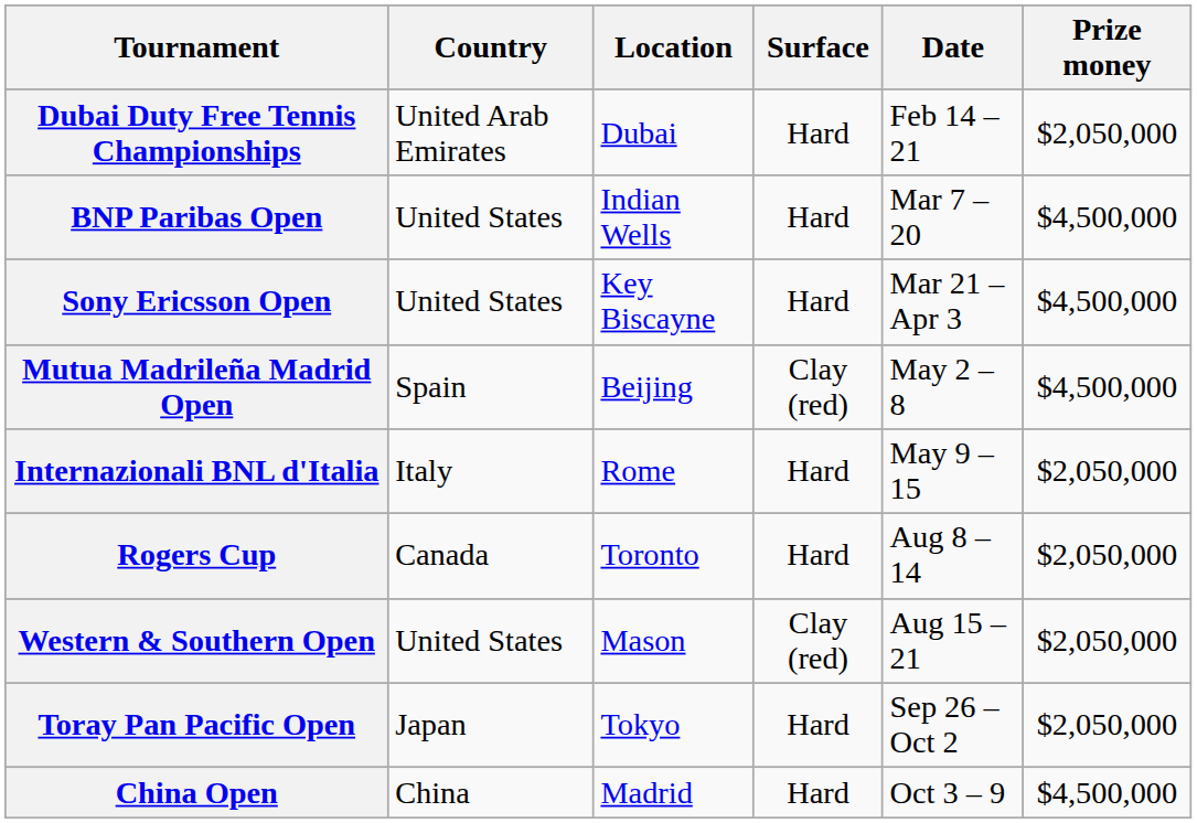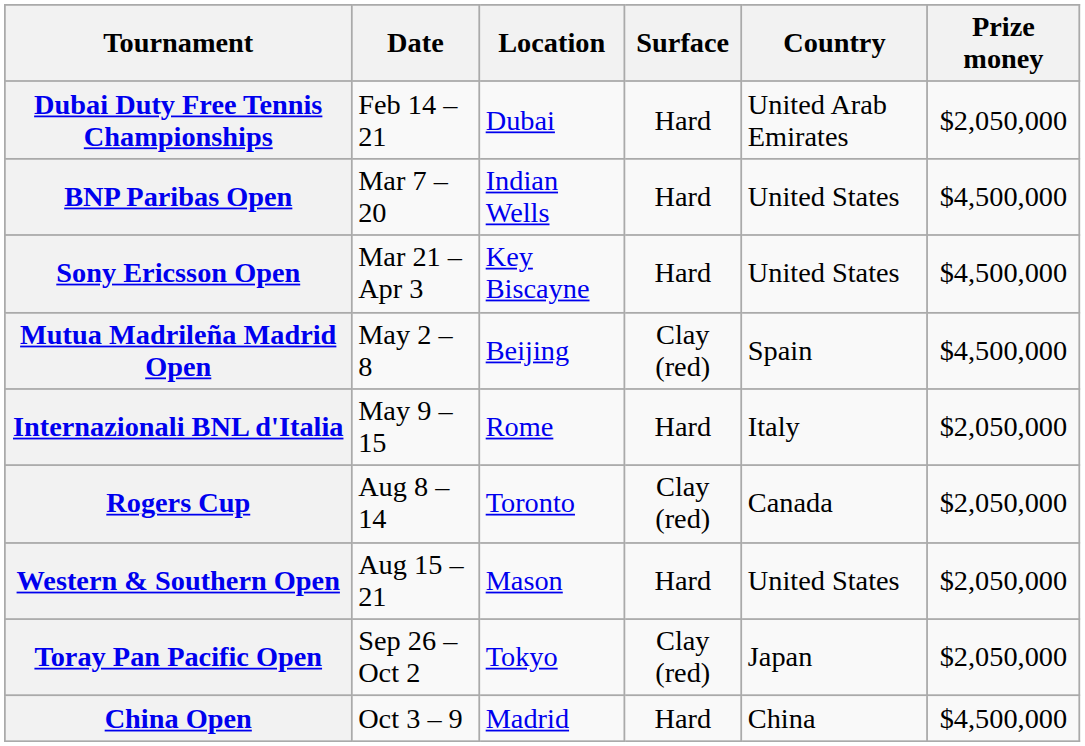columns swapped: Country <-> Date
Rogers Cup | Surface: Hard -> Clay (red)
Western & Southern Open | Surface: Clay (red) -> Hard
Toray Pan Pacific Open | Surface: Hard -> Clay (red)
